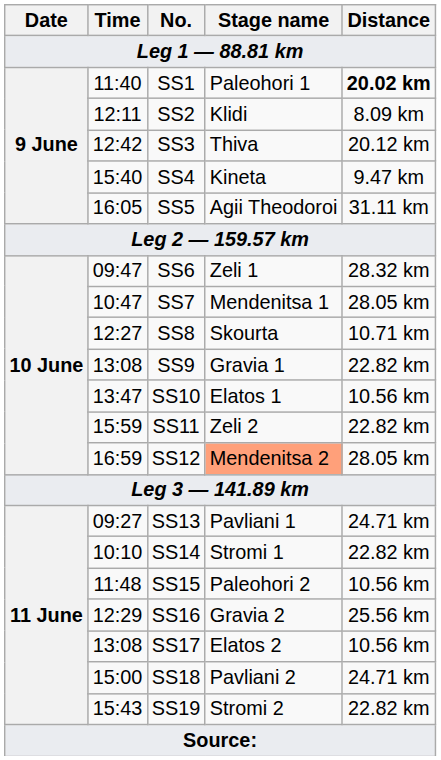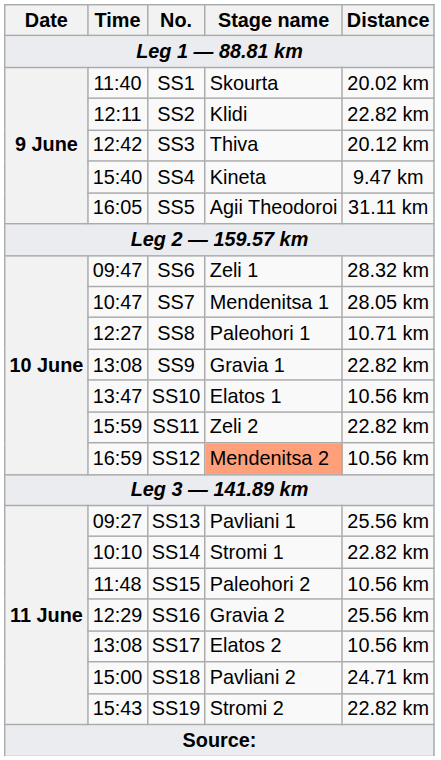SS1 | Stage name: Paleohori 1 -> Skourta
SS1 | Distance: bold -> normal
SS2 | Distance: 8.09 km -> 22.82 km
SS8 | Stage name: Skourta -> Paleohori 1
SS12 | Distance: 28.05 km -> 10.56 km
SS13 | Distance: 24.71 km -> 25.56 km
